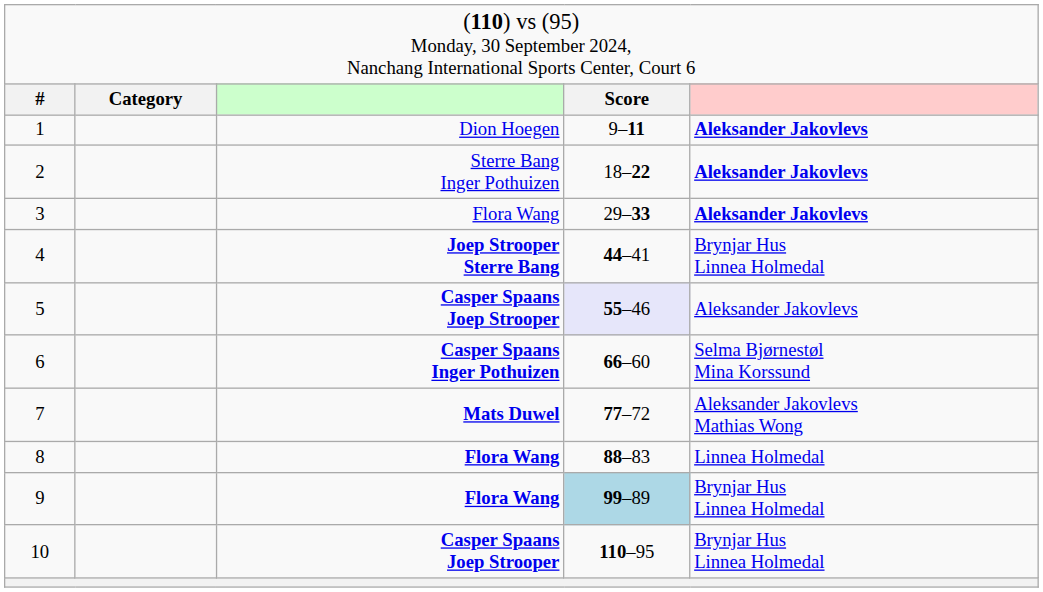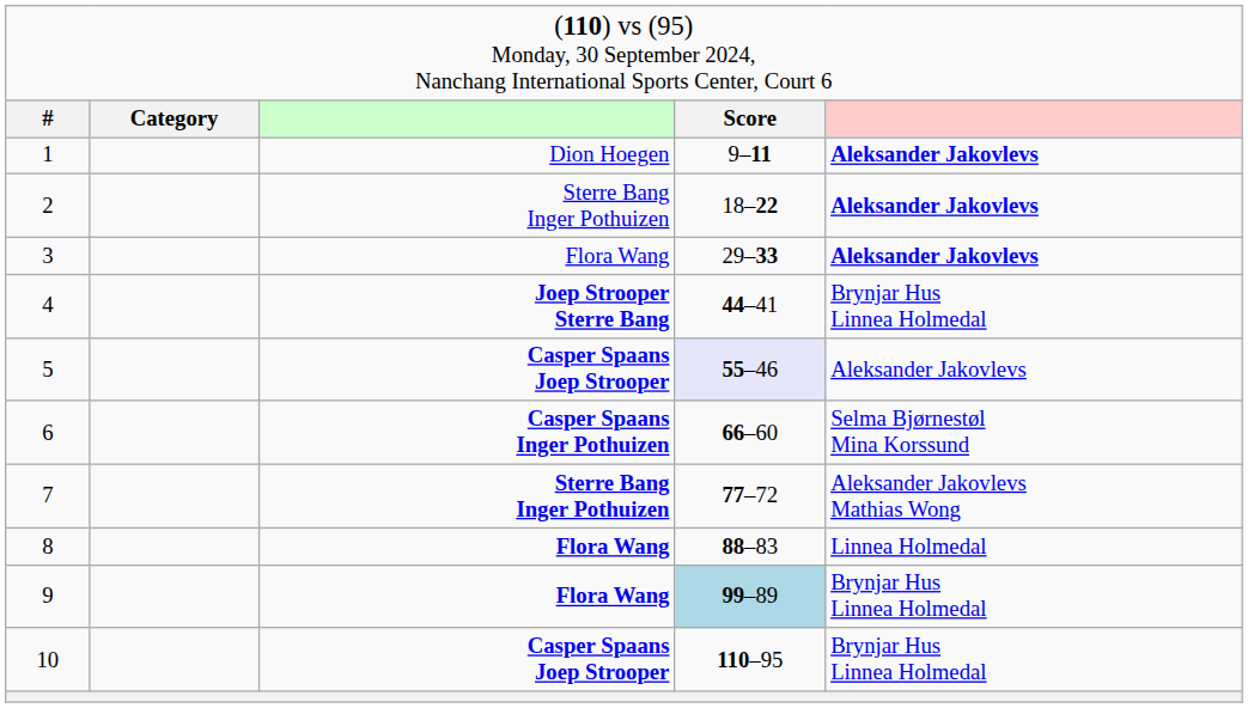7 | column 3: Mats Duwel -> Sterre Bang Inger Pothuizen
